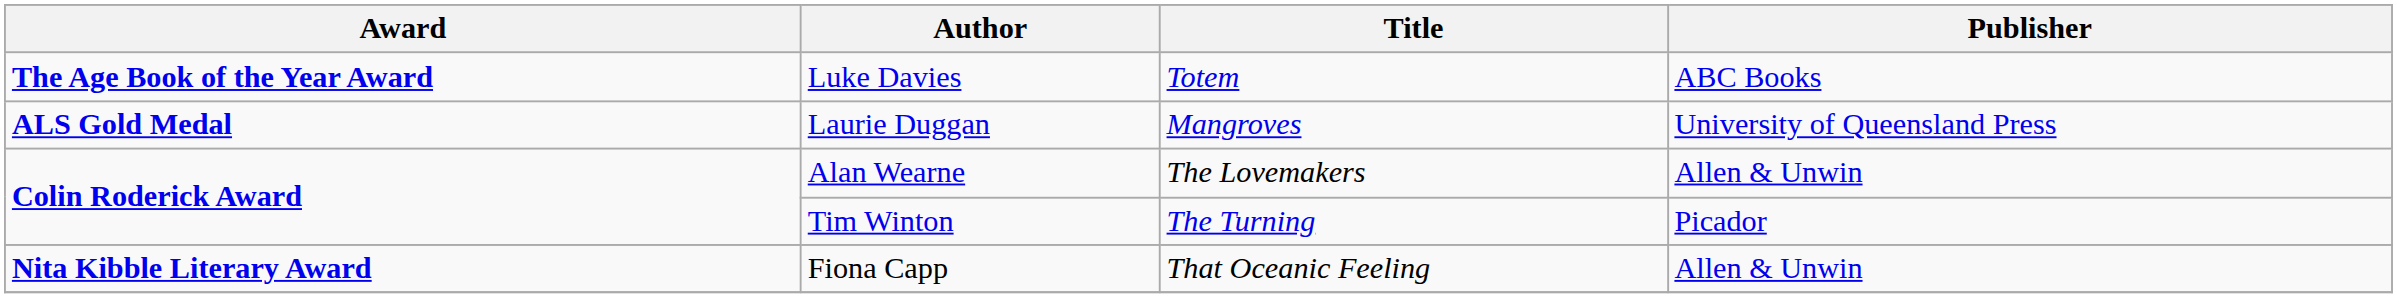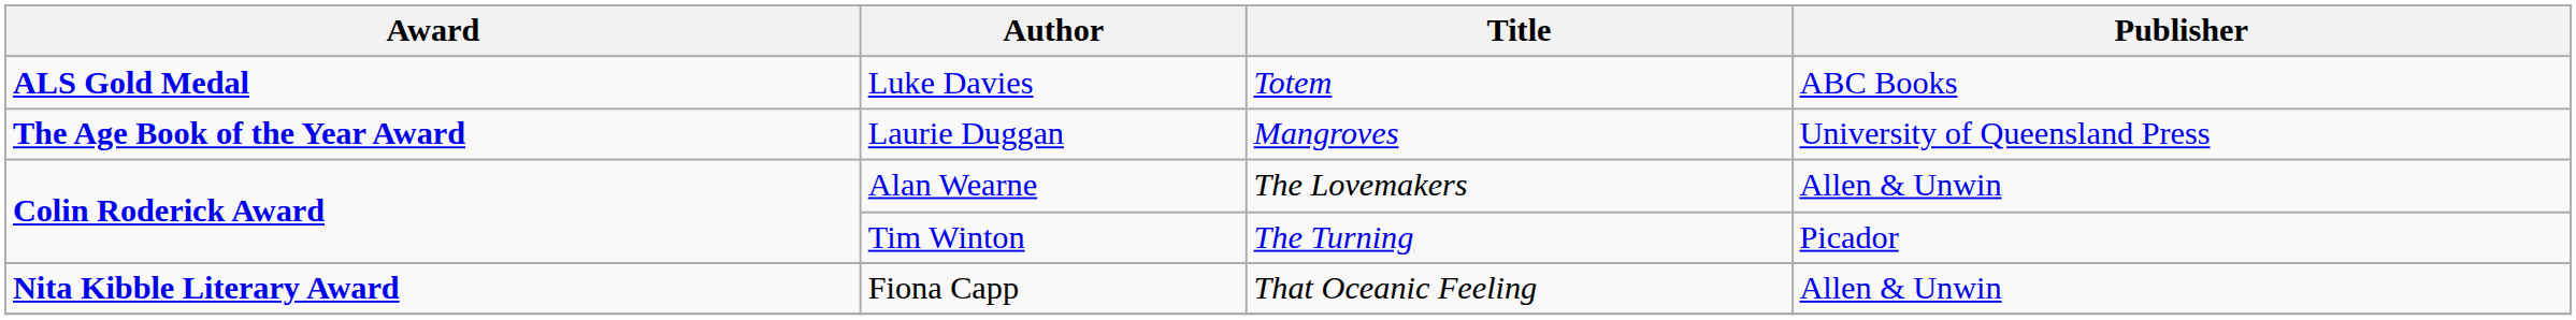Luke Davies | Award: The Age Book of the Year Award -> ALS Gold Medal
Laurie Duggan | Award: ALS Gold Medal -> The Age Book of the Year Award
